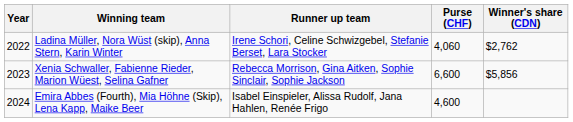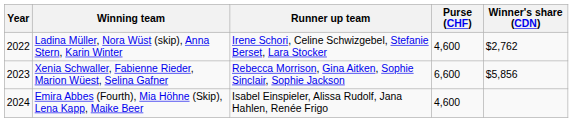Ladina Müller, Nora Wüst (skip), Anna Stern, Karin Winter | Purse (CHF): 4,060 -> 4,600
